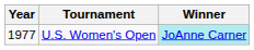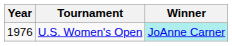U.S. Women's Open | Year: 1977 -> 1976
